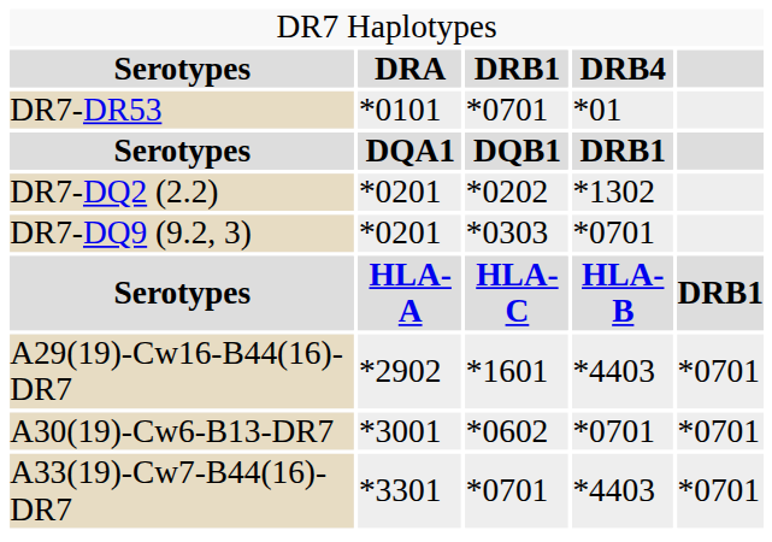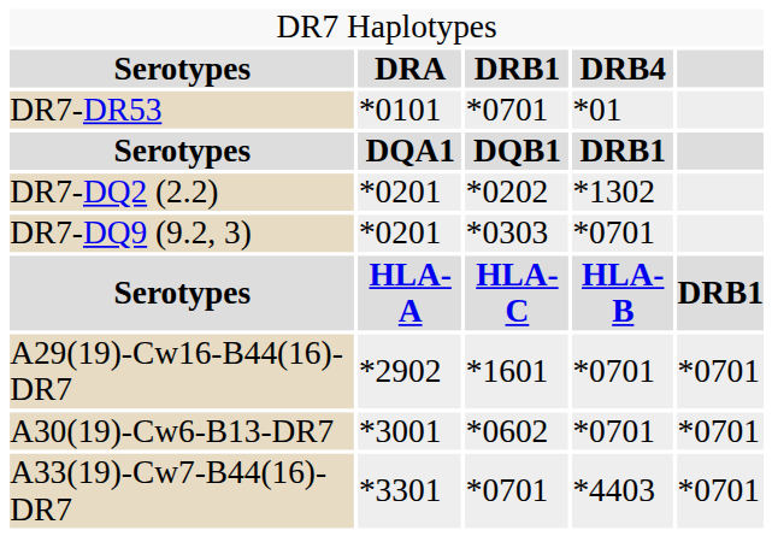A29(19)-Cw16-B44(16)-DR7 | column 4: *4403 -> *0701
